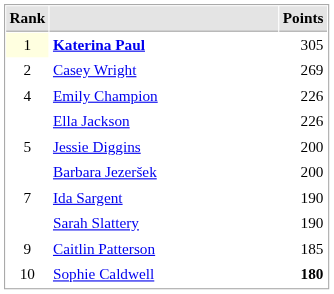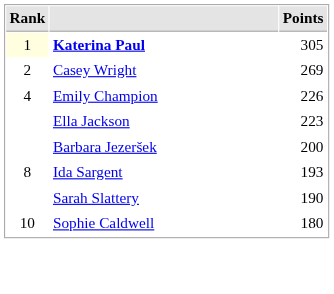Ella Jackson | Points: 226 -> 223
- row: 5 | Jessie Diggins | 200
Ida Sargent | Rank: 7 -> 8
Ida Sargent | Points: 190 -> 193
- row: 9 | Caitlin Patterson | 185
Sophie Caldwell | Points: bold -> normal
